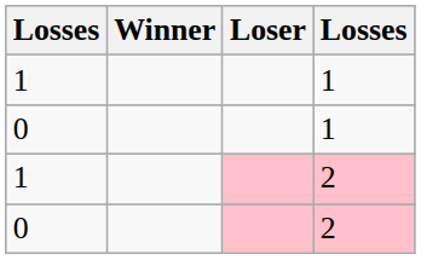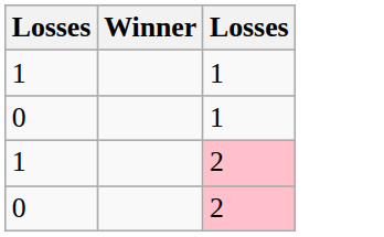- column: Loser
